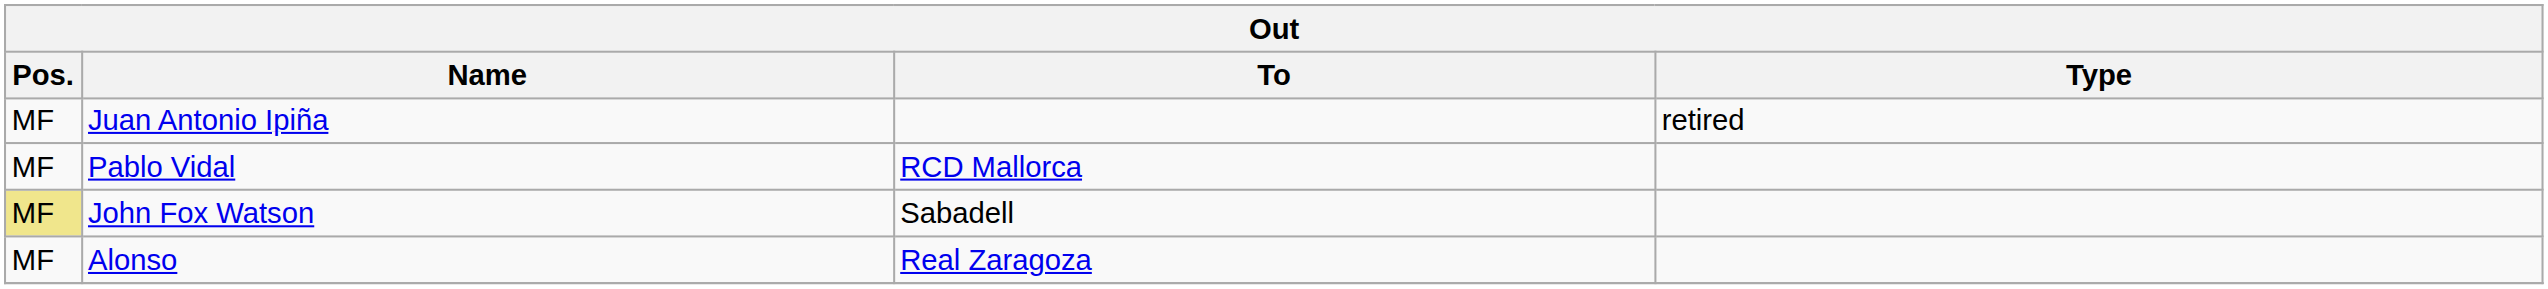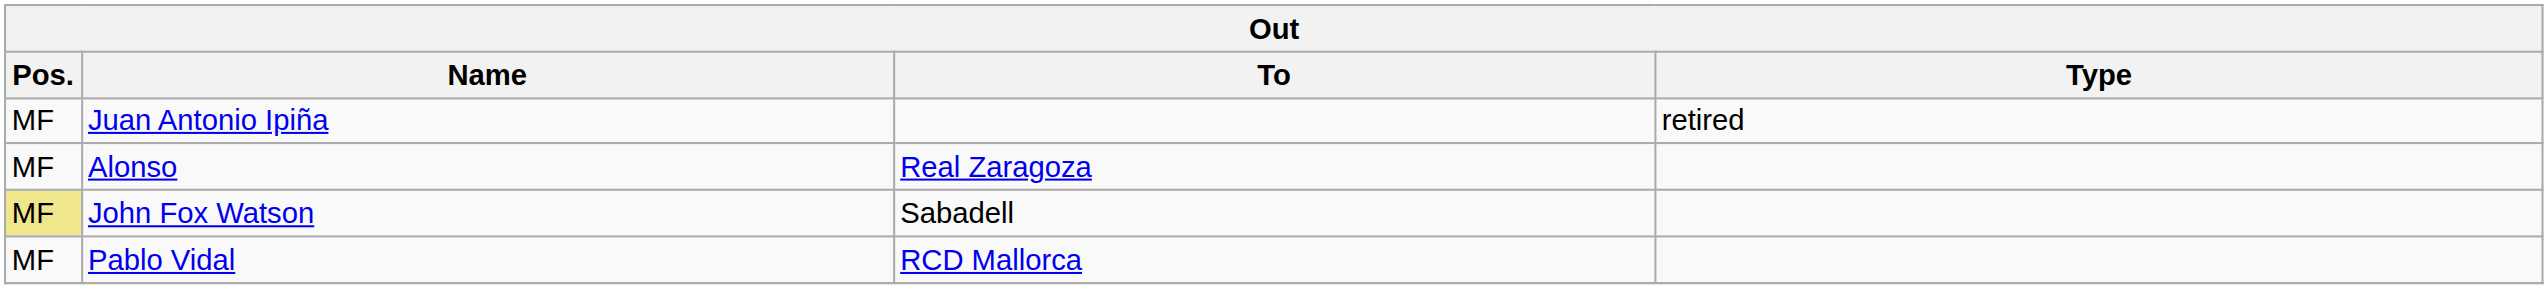rows swapped: Pablo Vidal <-> Alonso
